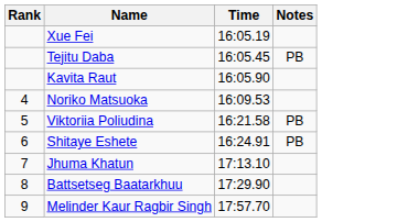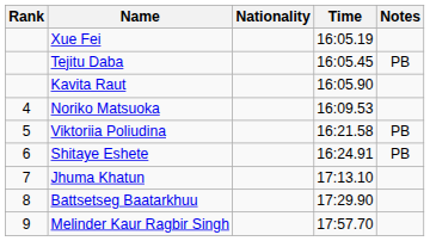+ column: Nationality
